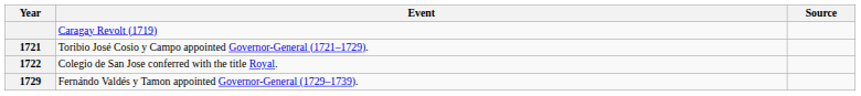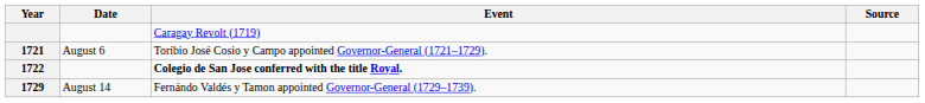+ column: Date | August 6 | August 14
1722 | Event: normal -> bold
